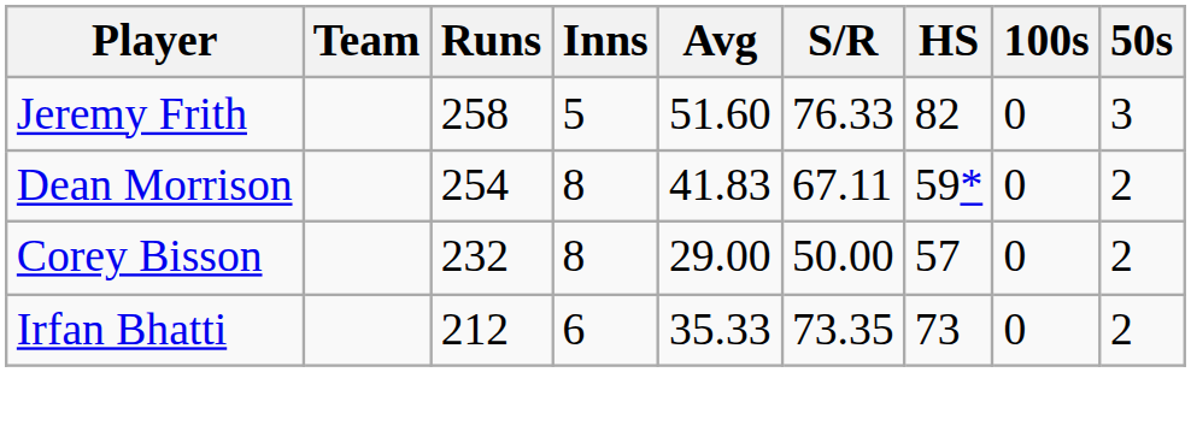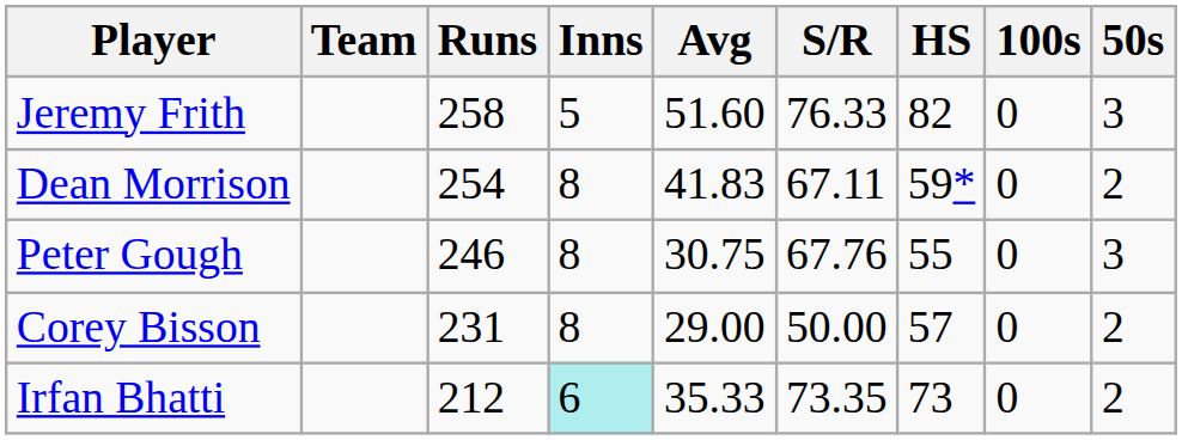+ row: Peter Gough | 246 | 8 | 30.75 | 67.76 | 55 | 0 | 3
Corey Bisson | Runs: 232 -> 231
Irfan Bhatti | Inns: no background -> paleturquoise background
